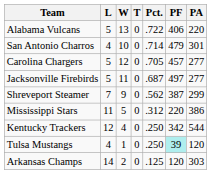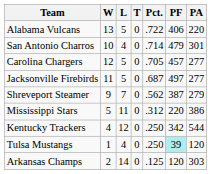columns swapped: W <-> L
Shreveport Steamer | PA: 299 -> 279
